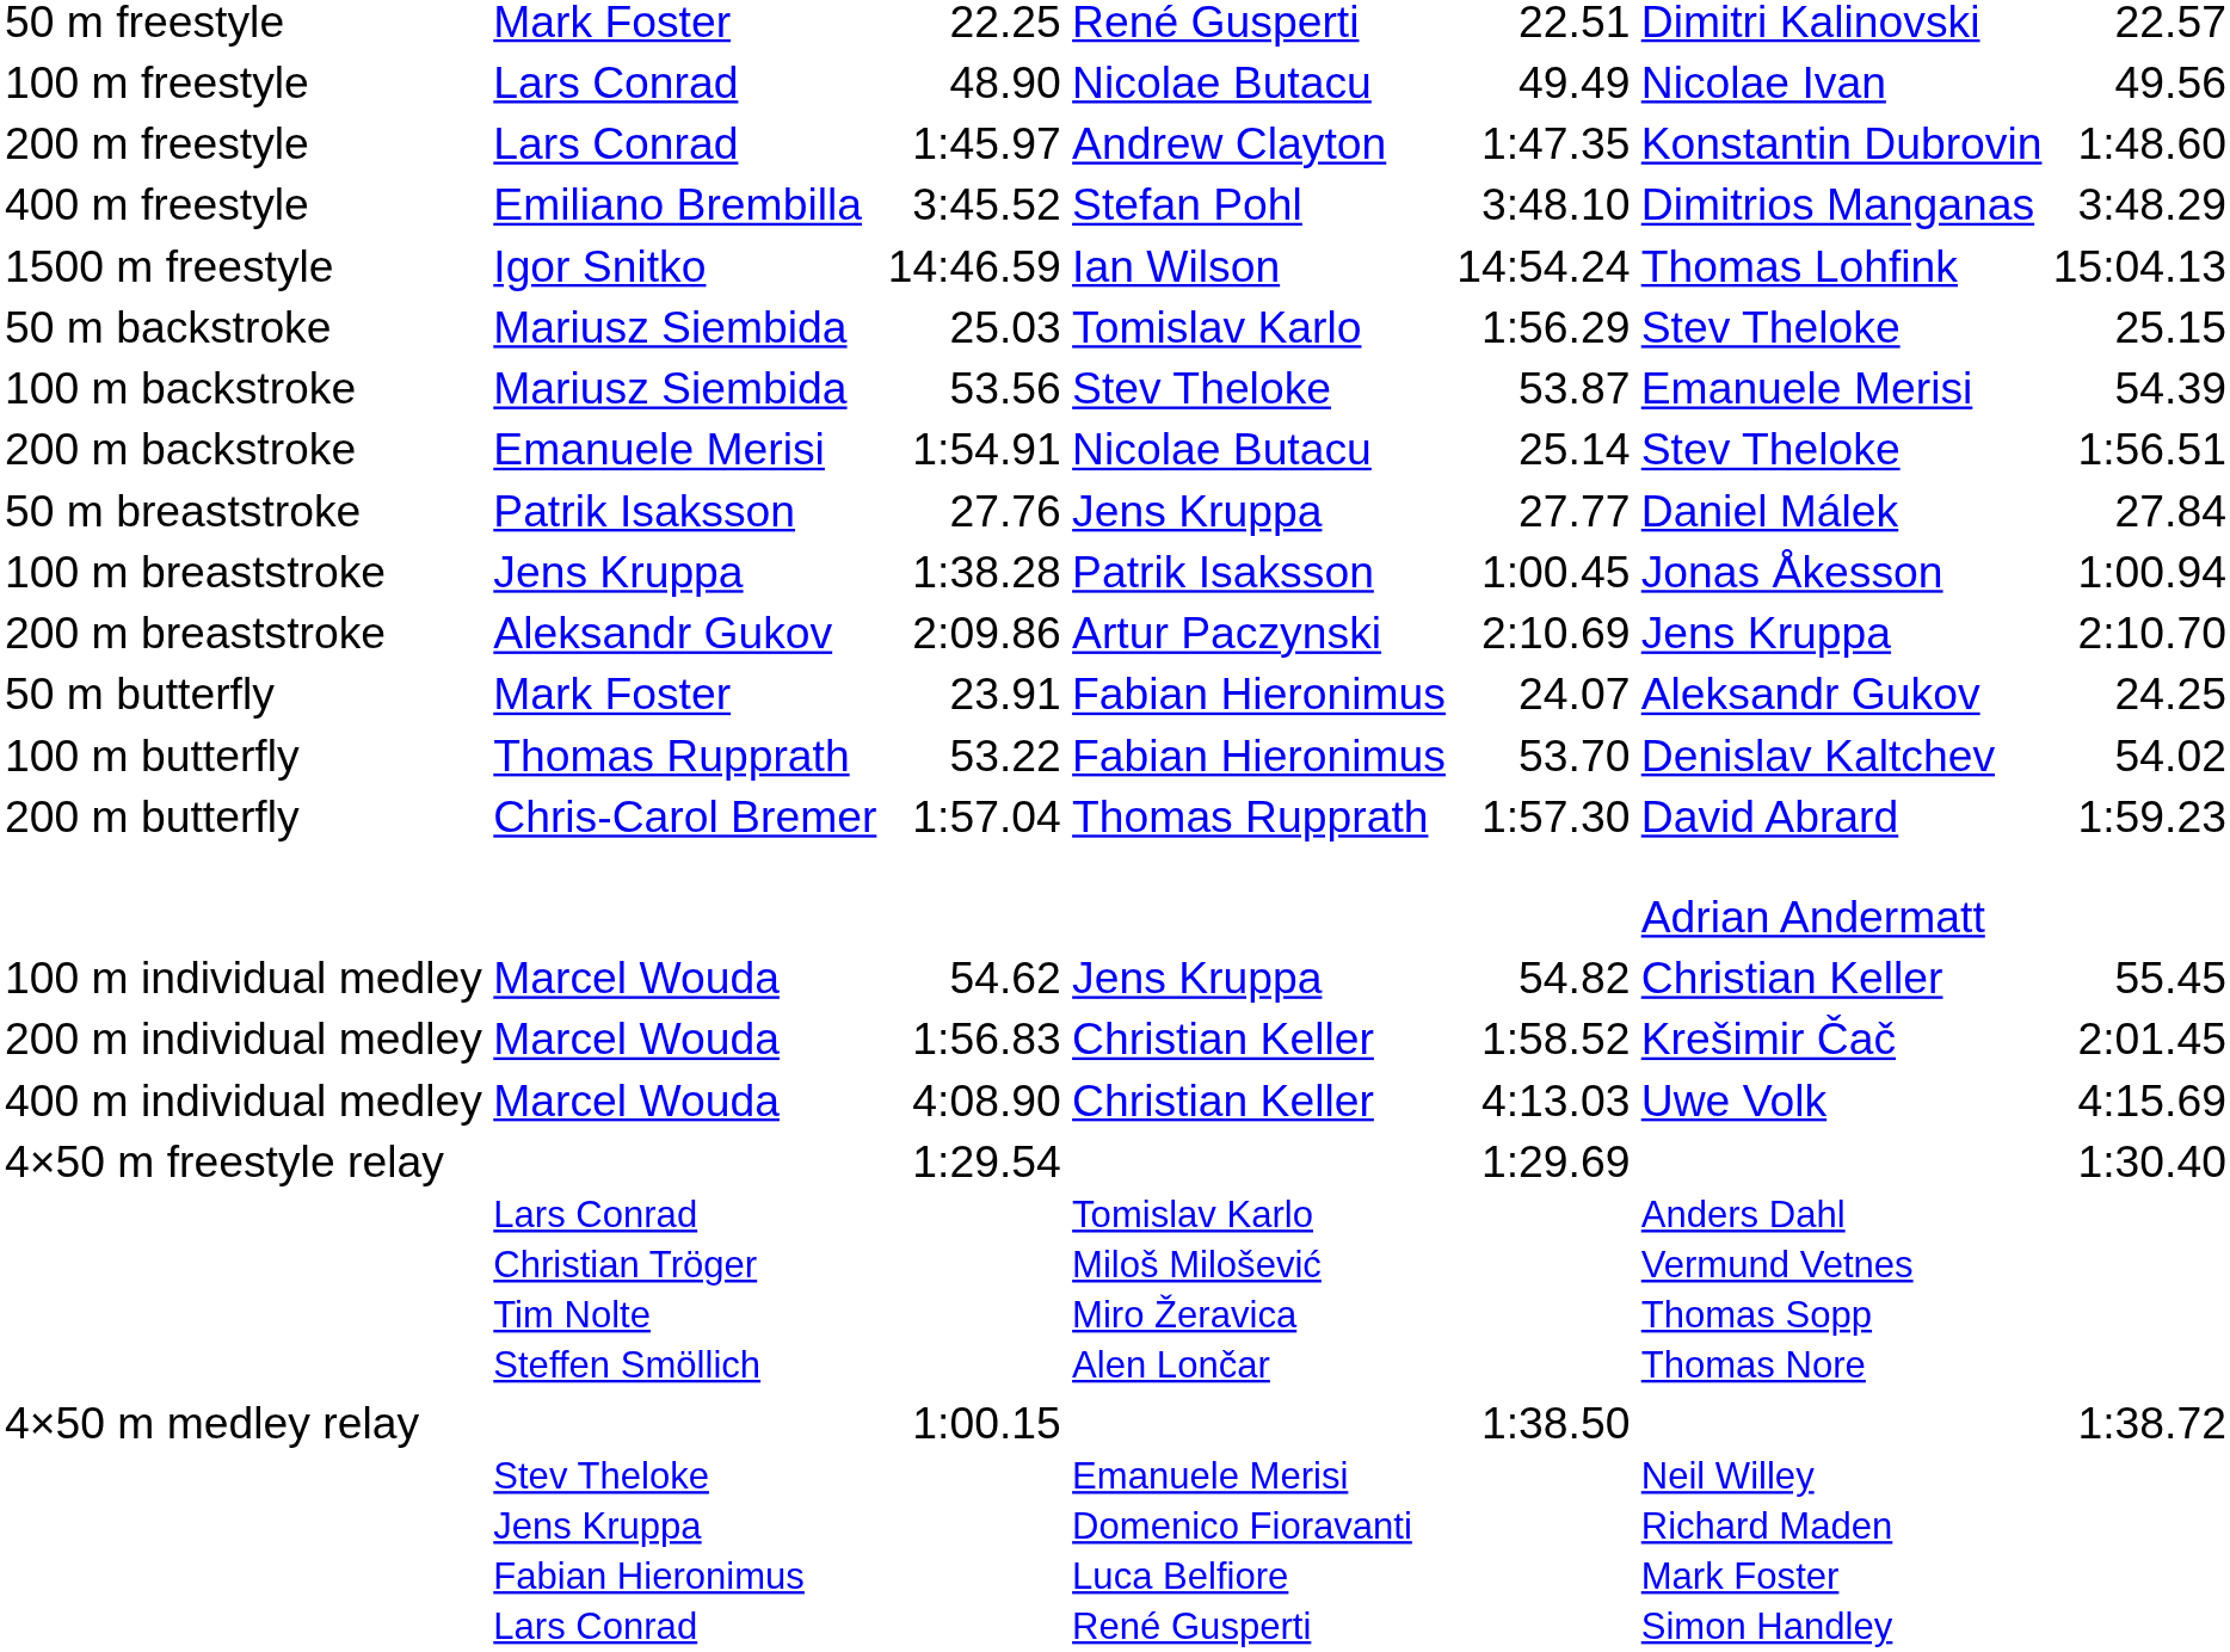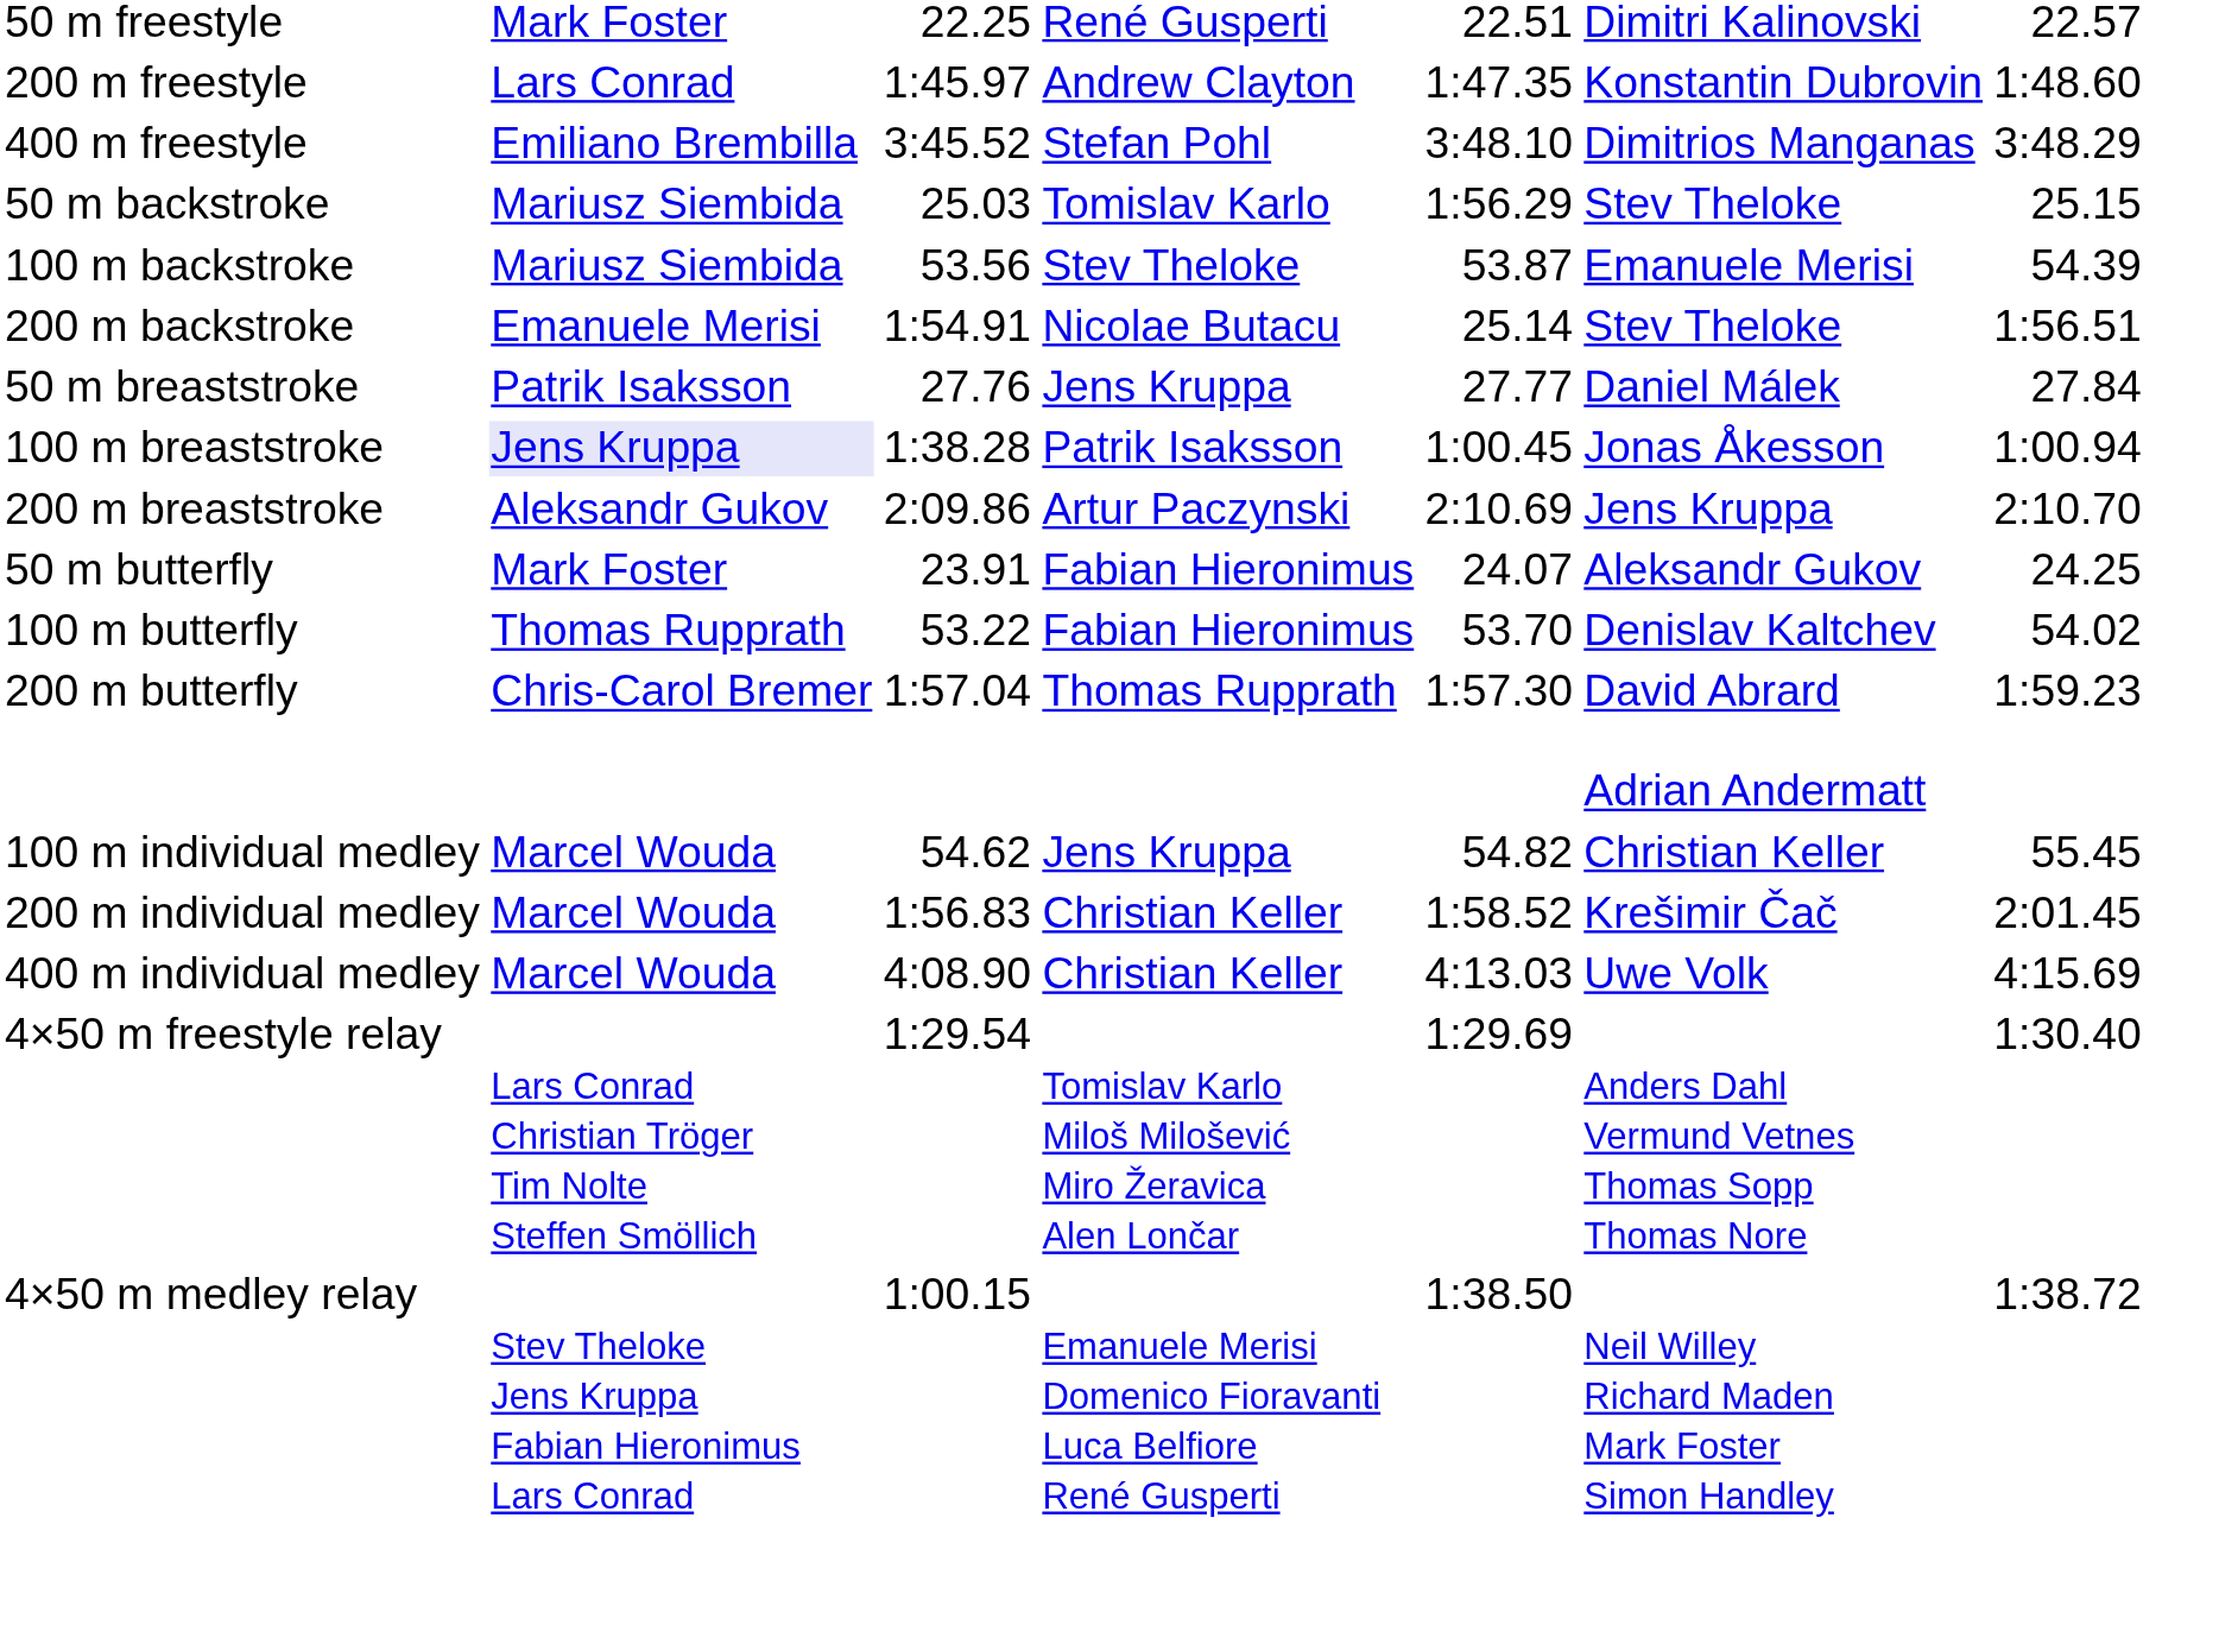- row: 100 m freestyle | Lars Conrad | 48.90 | Nicolae Butacu | 49.49 | Nicolae Ivan | 49.56
- row: 1500 m freestyle | Igor Snitko | 14:46.59 | Ian Wilson | 14:54.24 | Thomas Lohfink | 15:04.13
100 m breaststroke | column 2: no background -> lavender background
